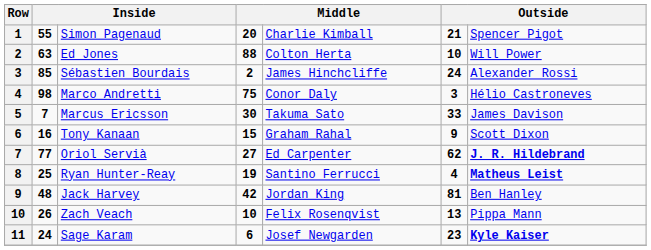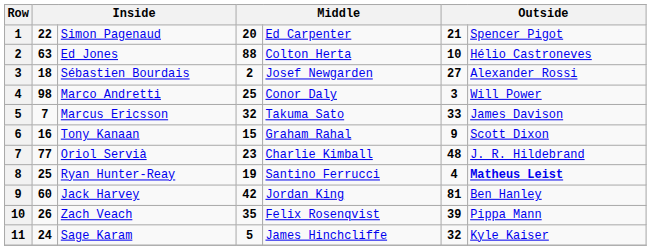Simon Pagenaud | column 2: 55 -> 22
Simon Pagenaud | column 5: Charlie Kimball -> Ed Carpenter
Ed Jones | column 7: Will Power -> Hélio Castroneves
Sébastien Bourdais | column 2: 85 -> 18
Sébastien Bourdais | column 5: James Hinchcliffe -> Josef Newgarden
Sébastien Bourdais | column 6: 24 -> 27
Marco Andretti | column 4: 75 -> 25
Marco Andretti | column 7: Hélio Castroneves -> Will Power
Marcus Ericsson | column 4: 30 -> 32
Oriol Servià | column 4: 27 -> 23
Oriol Servià | column 5: Ed Carpenter -> Charlie Kimball
Oriol Servià | column 6: 62 -> 48
Oriol Servià | column 7: bold -> normal
Jack Harvey | column 2: 48 -> 60
Zach Veach | column 4: 10 -> 35
Zach Veach | column 6: 13 -> 39
Sage Karam | column 4: 6 -> 5
Sage Karam | column 5: Josef Newgarden -> James Hinchcliffe
Sage Karam | column 6: 23 -> 32
Sage Karam | column 7: bold -> normal
